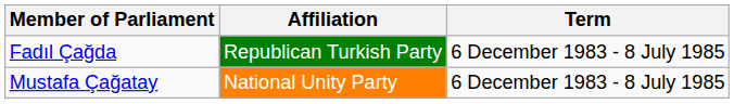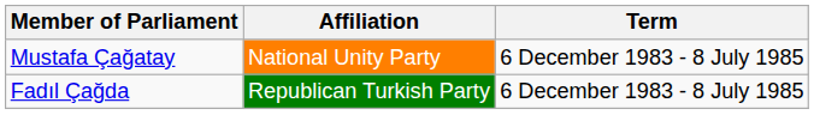rows swapped: Mustafa Çağatay <-> Fadıl Çağda
